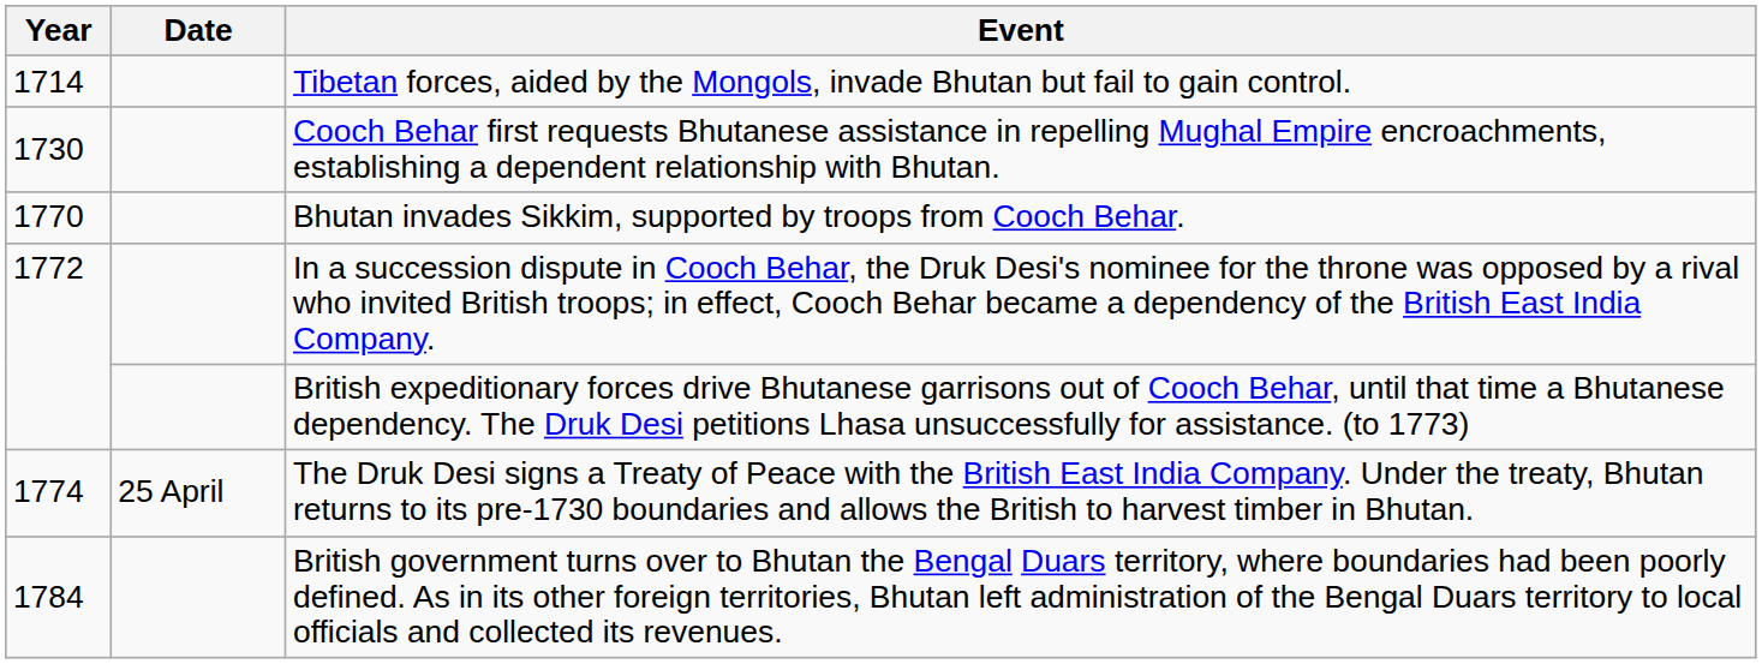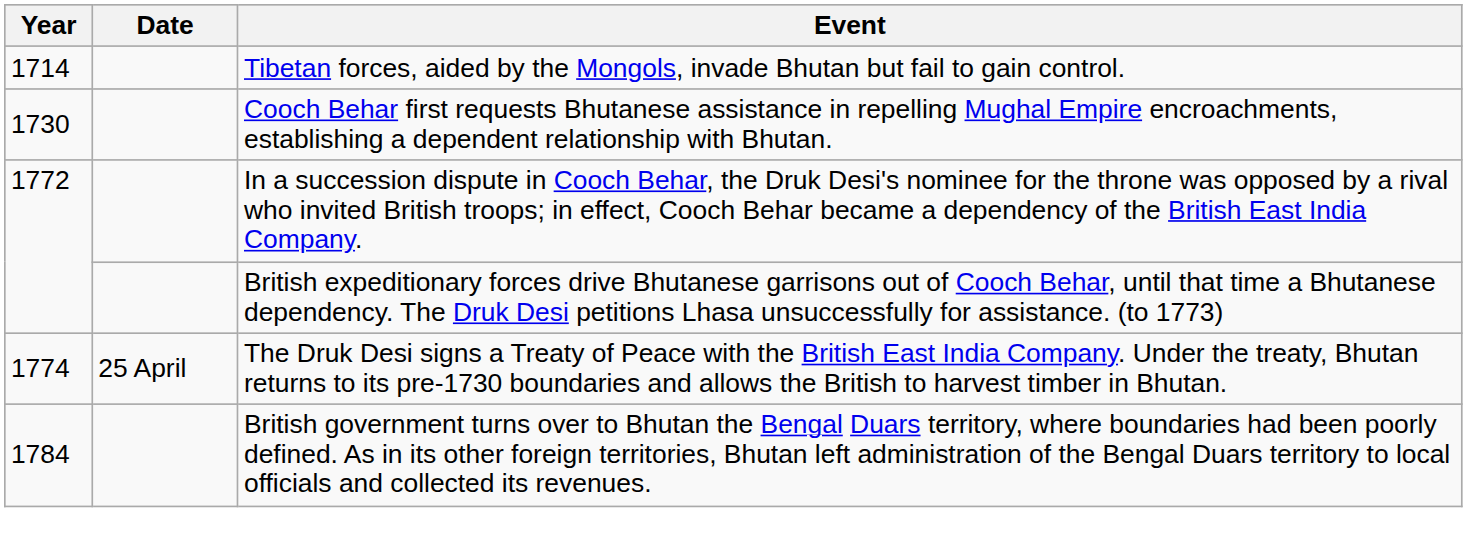- row: 1770 | Bhutan invades Sikkim, supported by troops from Cooch Behar.
